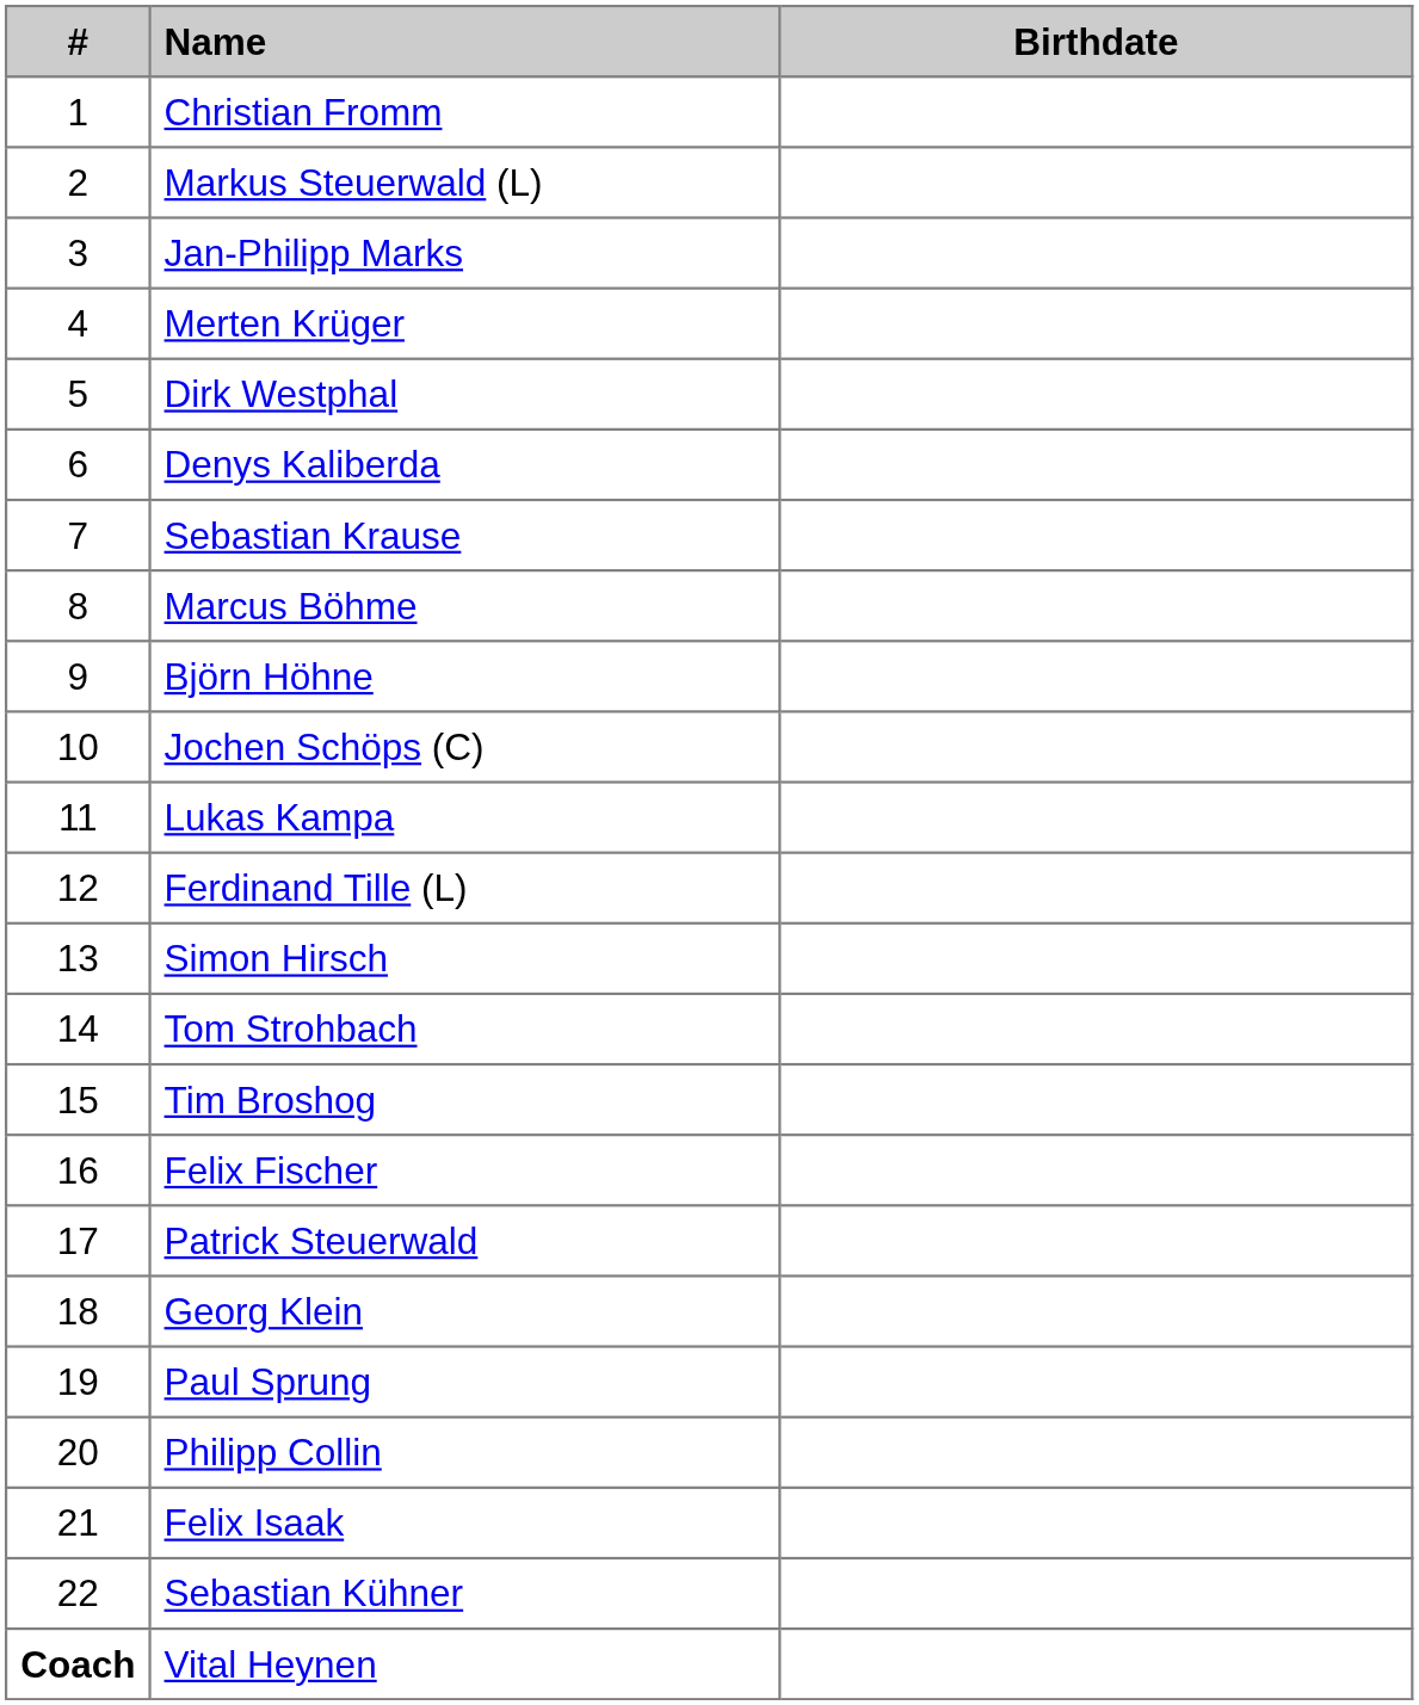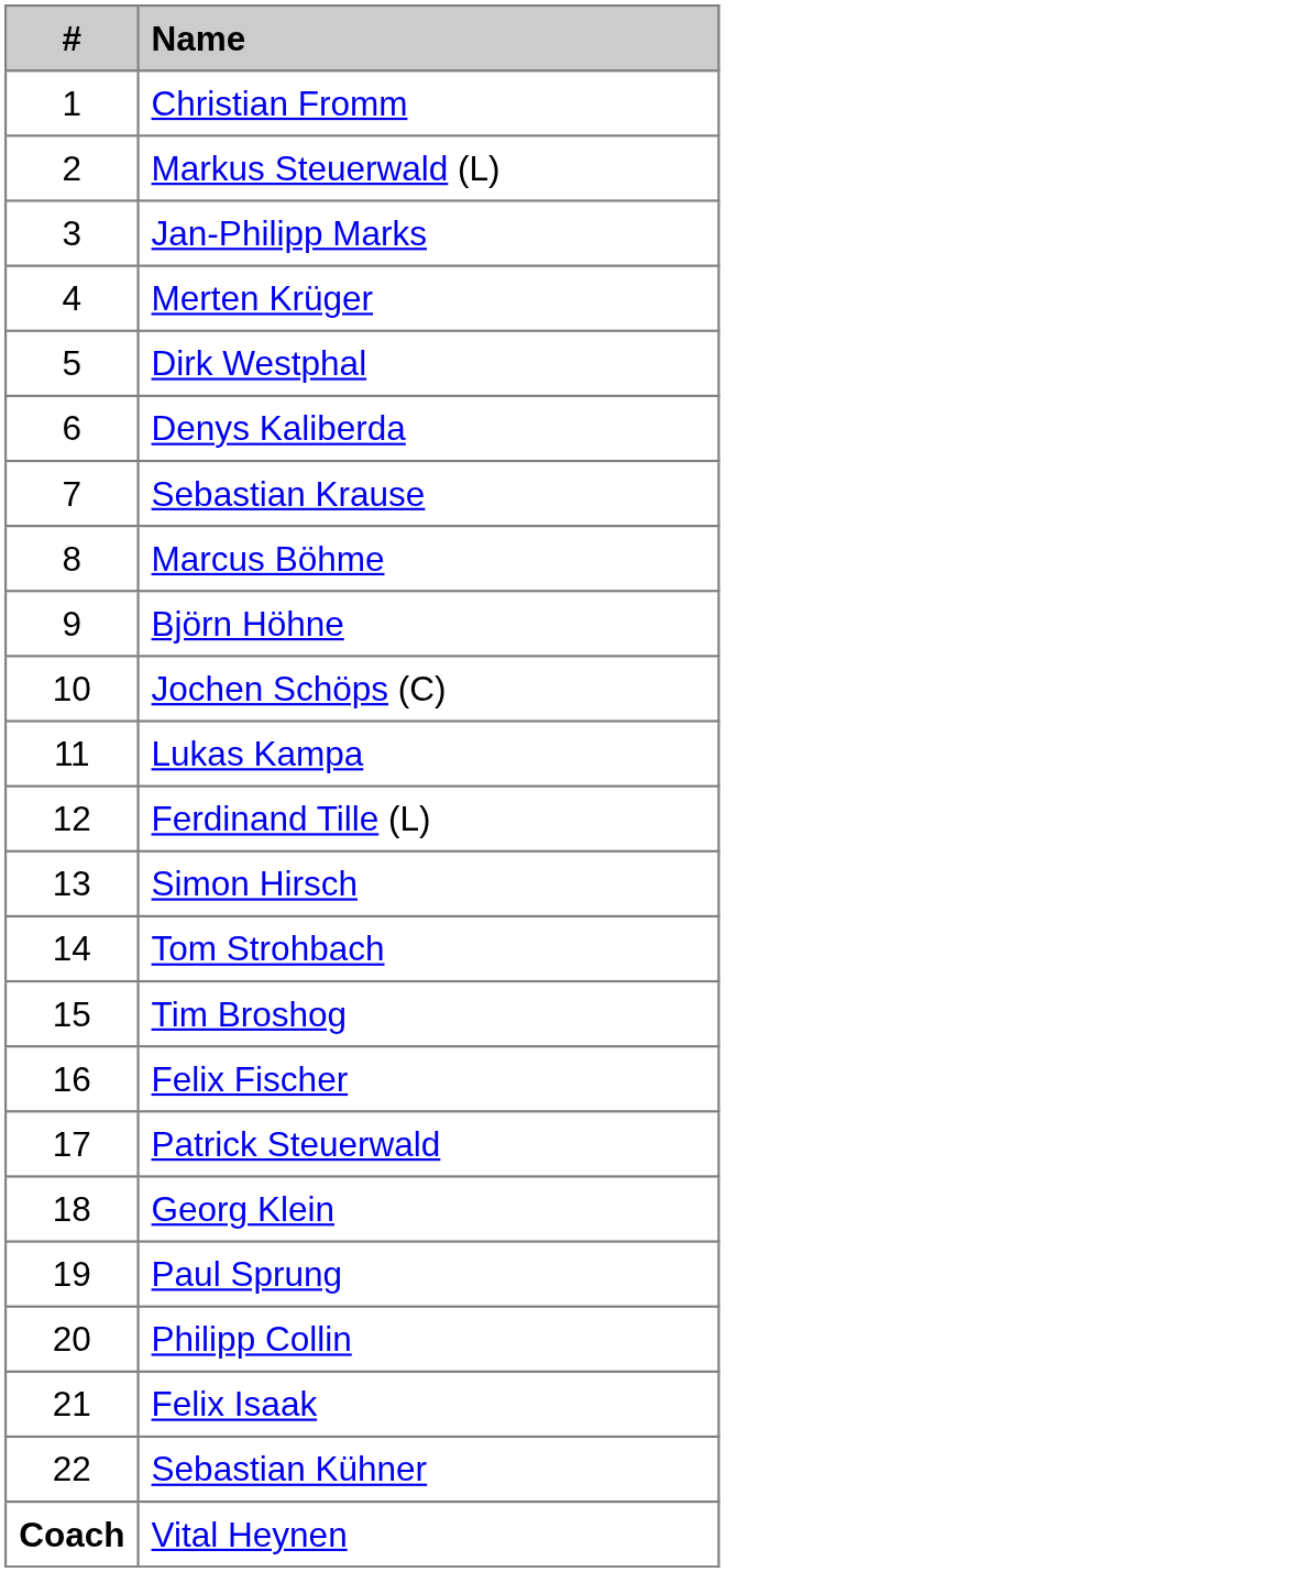- column: Birthdate
